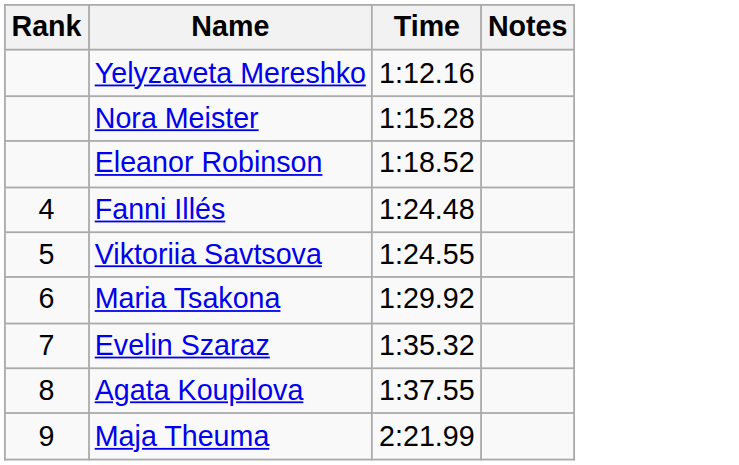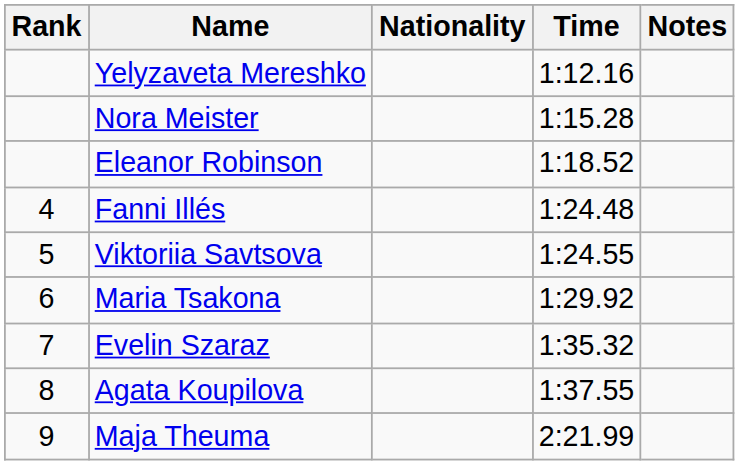+ column: Nationality
